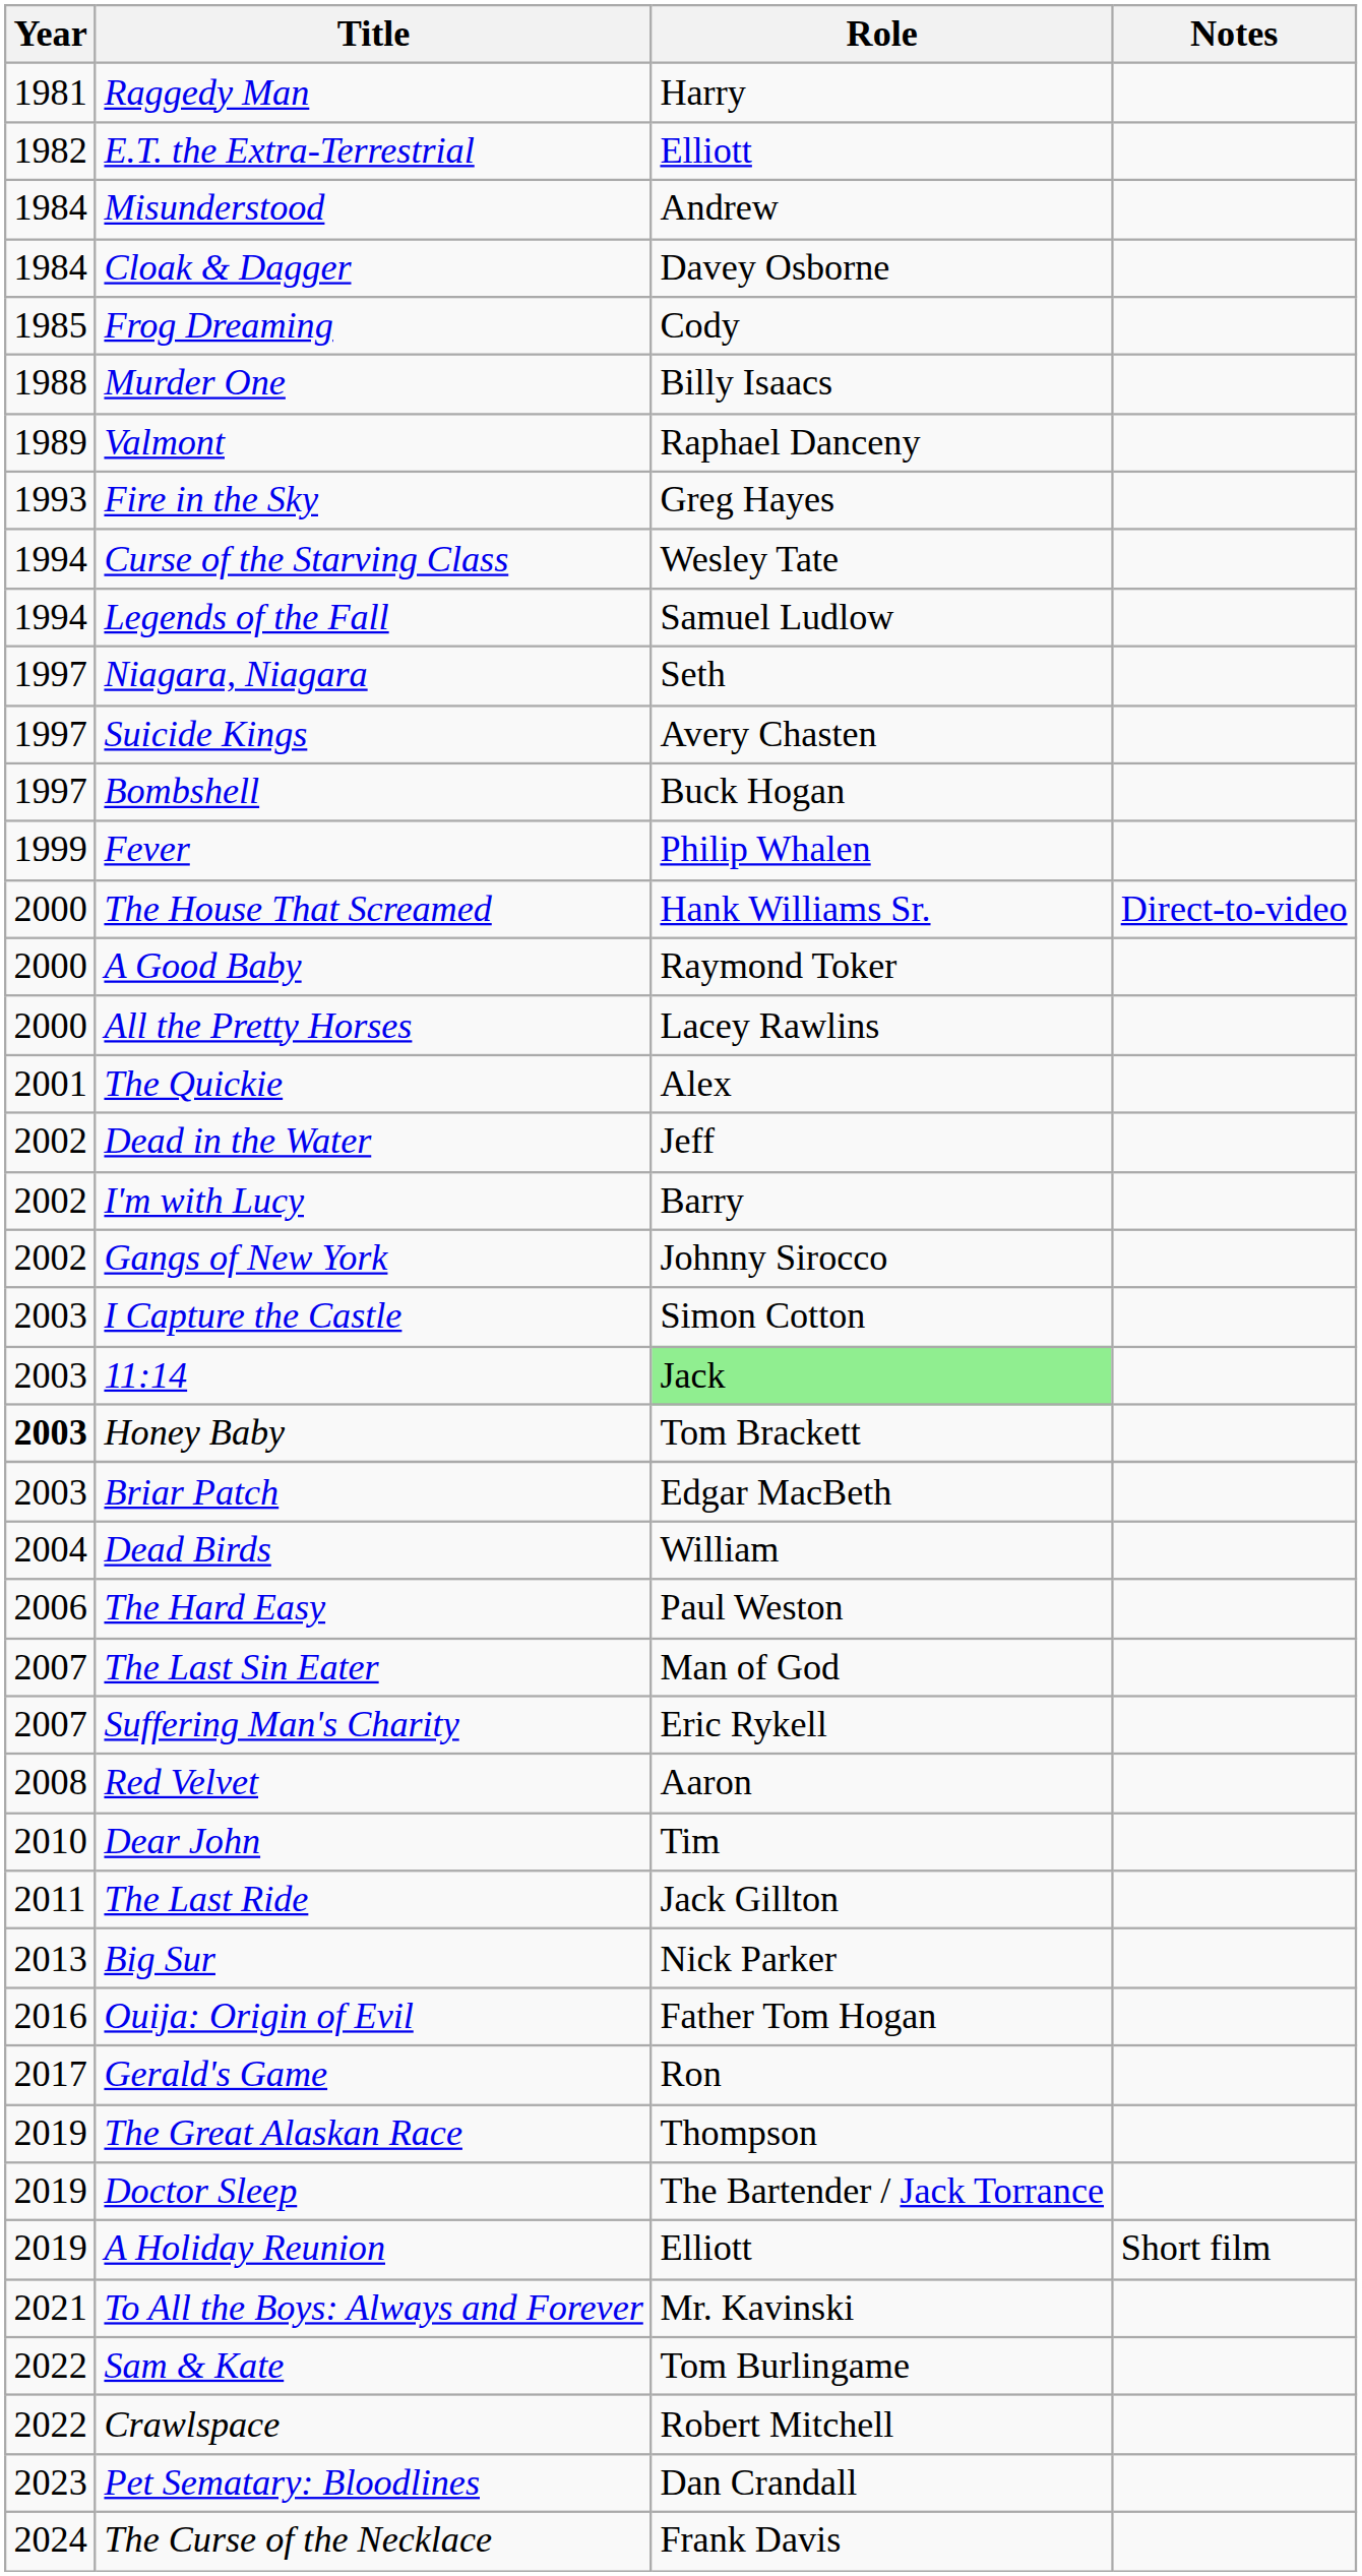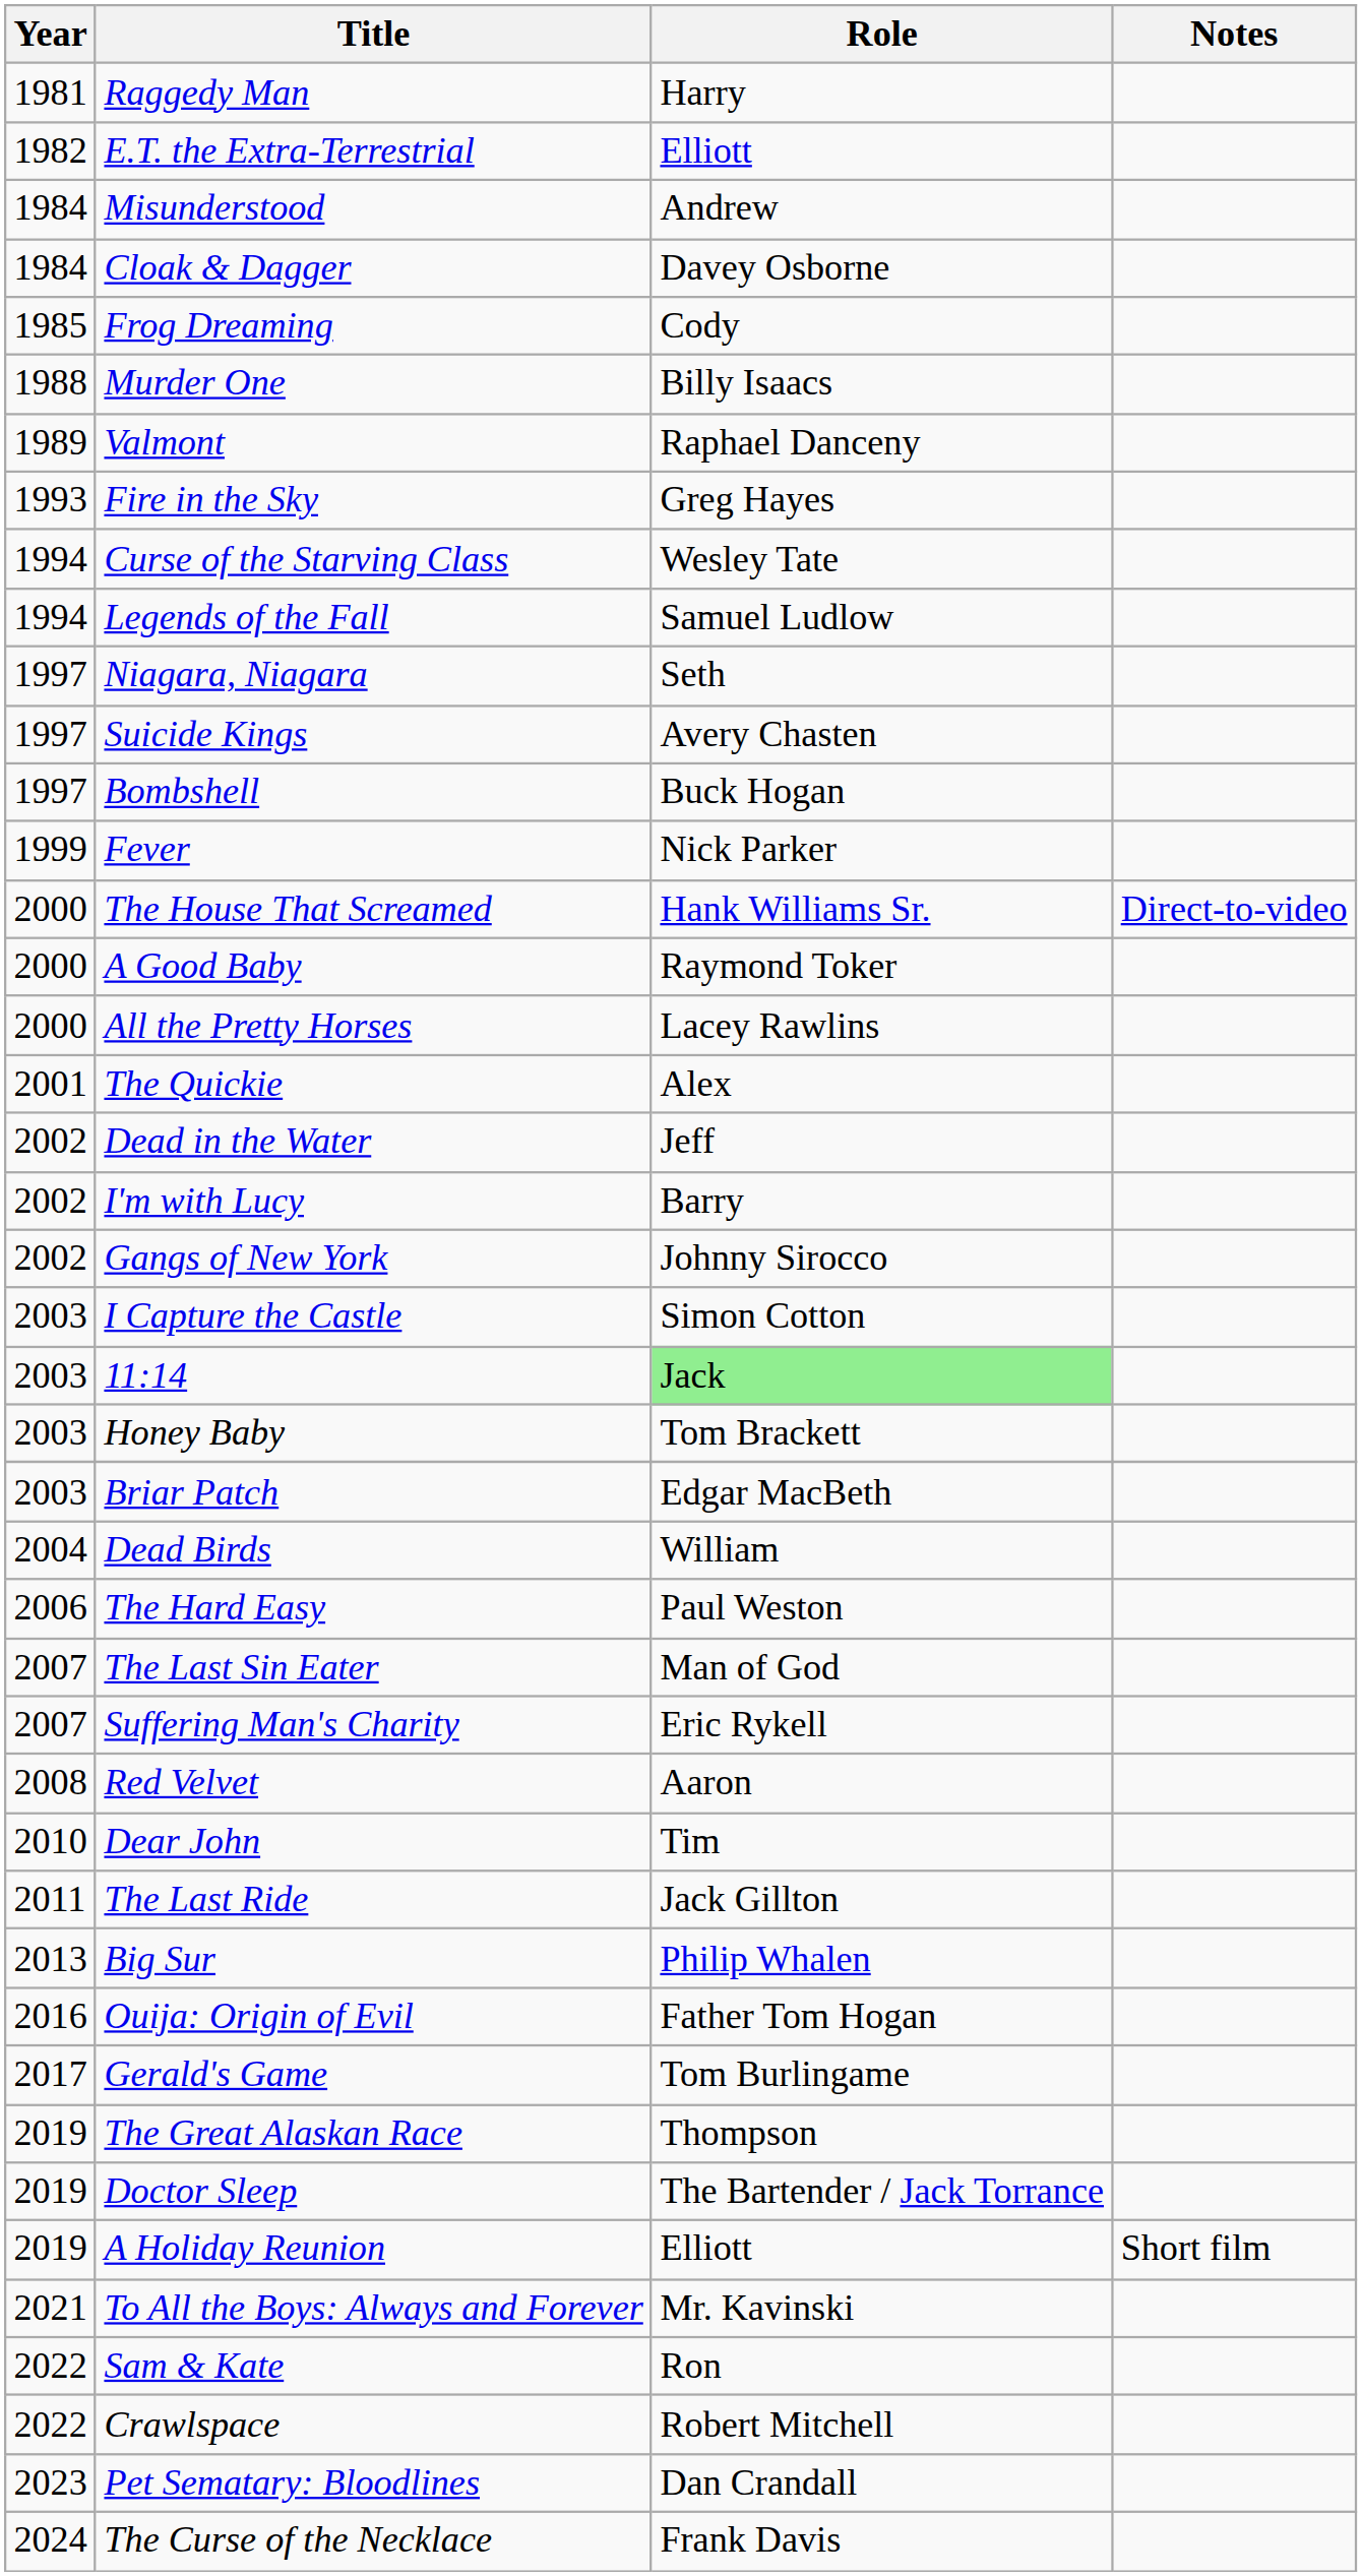Fever | Role: Philip Whalen -> Nick Parker
Honey Baby | Year: bold -> normal
Big Sur | Role: Nick Parker -> Philip Whalen
Gerald's Game | Role: Ron -> Tom Burlingame
Sam & Kate | Role: Tom Burlingame -> Ron
